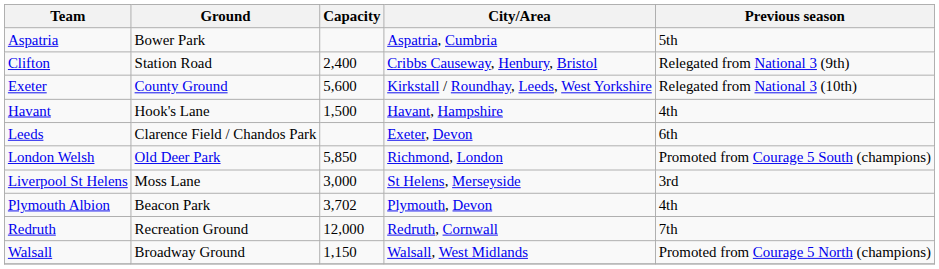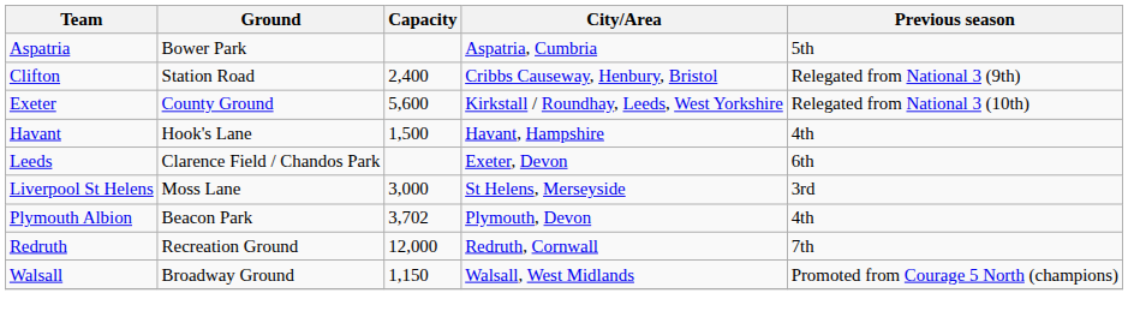- row: London Welsh | Old Deer Park | 5,850 | Richmond, London | Promoted from Courage 5 South (champions)
